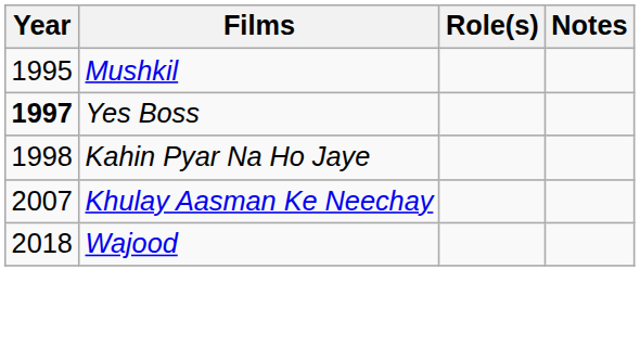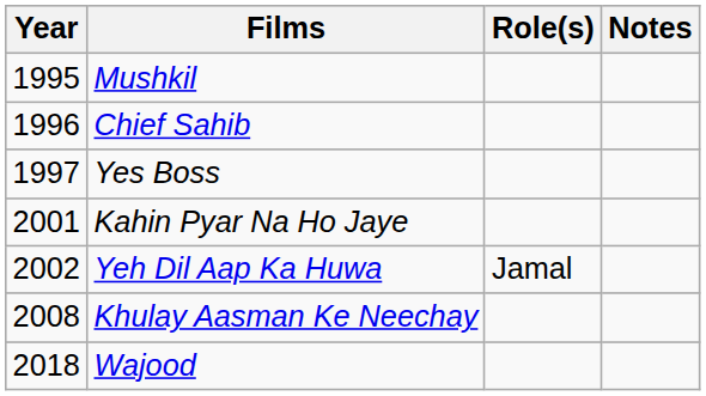+ row: 1996 | Chief Sahib
Yes Boss | Year: bold -> normal
Kahin Pyar Na Ho Jaye | Year: 1998 -> 2001
+ row: 2002 | Yeh Dil Aap Ka Huwa | Jamal
Khulay Aasman Ke Neechay | Year: 2007 -> 2008
